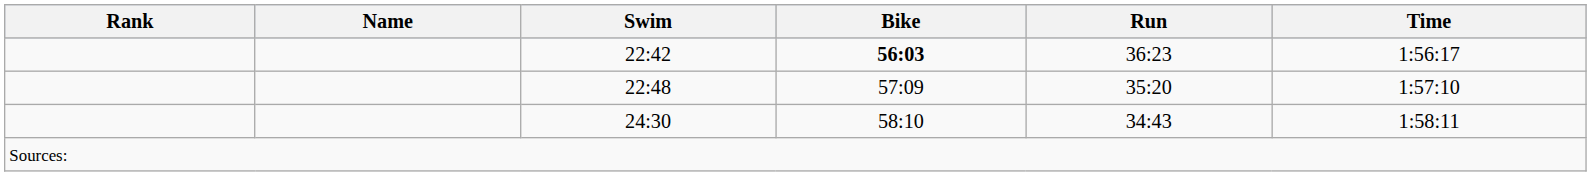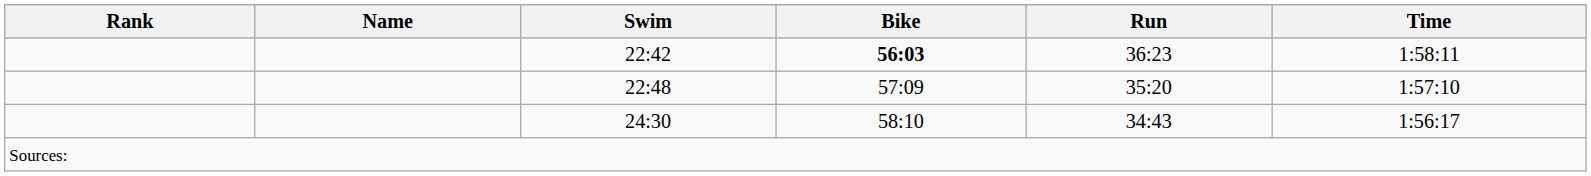22:42 | Time: 1:56:17 -> 1:58:11
24:30 | Time: 1:58:11 -> 1:56:17
